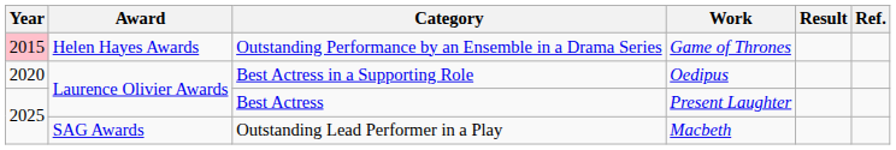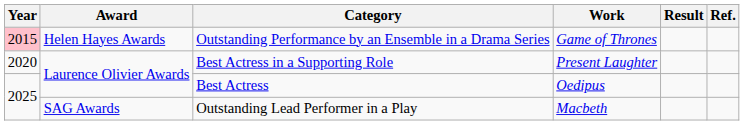Best Actress in a Supporting Role | Work: Oedipus -> Present Laughter
Best Actress | Work: Present Laughter -> Oedipus
